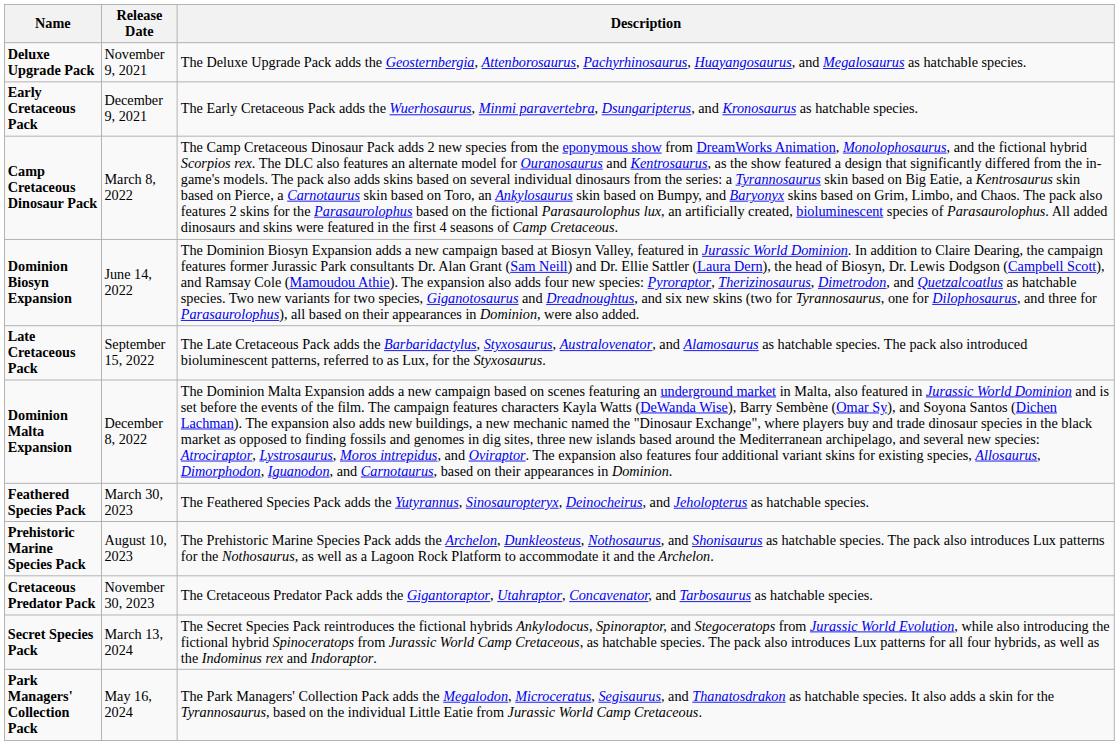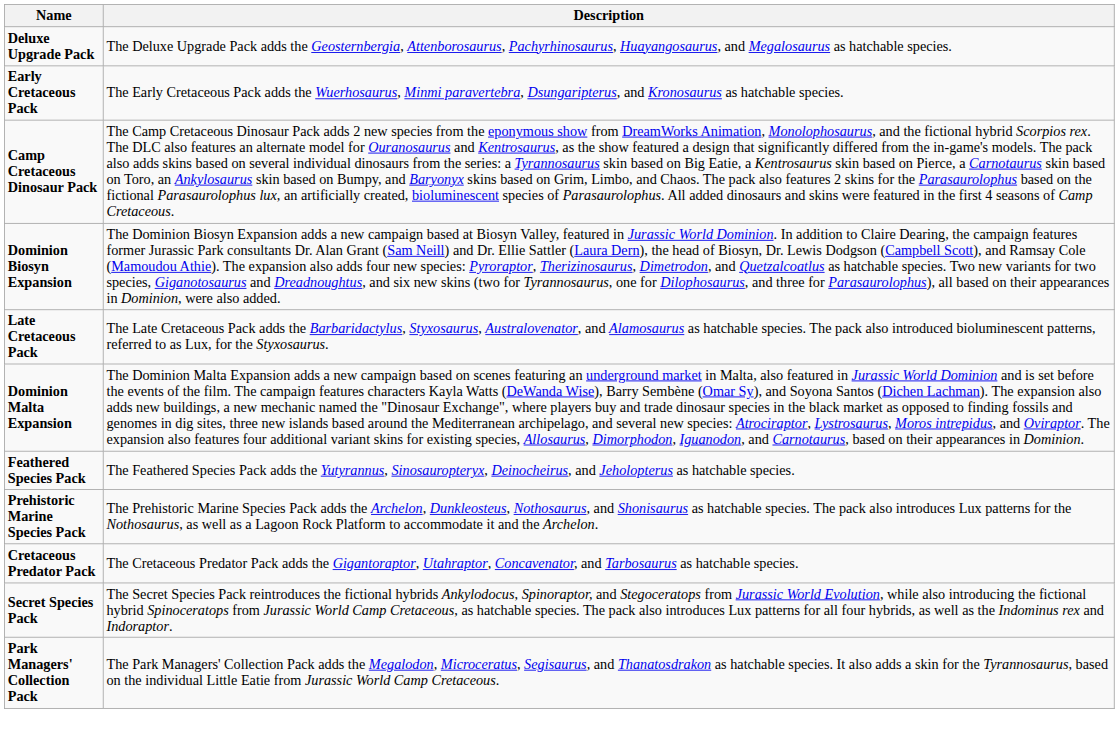- column: Release Date | November 9, 2021 | December 9, 2021 | March 8, 2022 | June 14, 2022 | September 15, 2022 | December 8, 2022 | March 30, 2023 | August 10, 2023 | November 30, 2023 | March 13, 2024 | May 16, 2024
